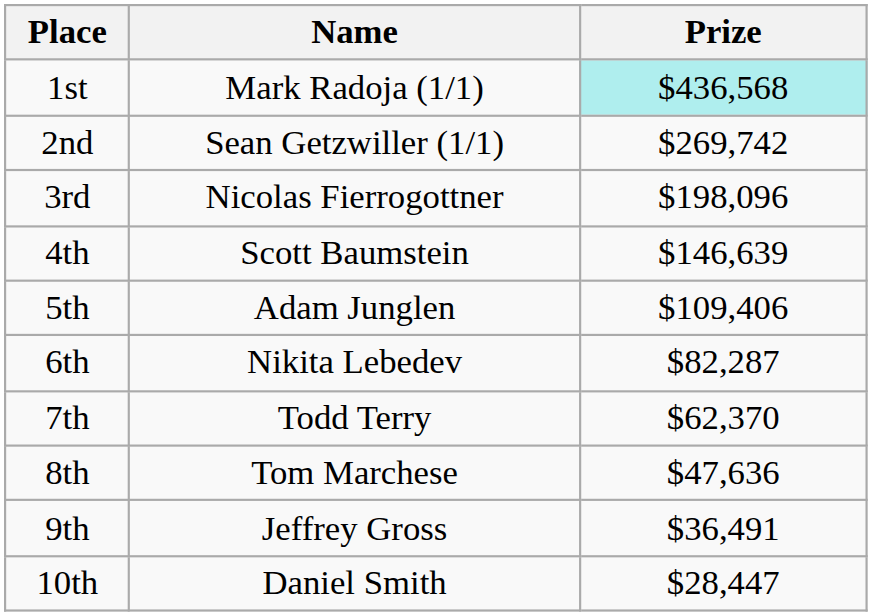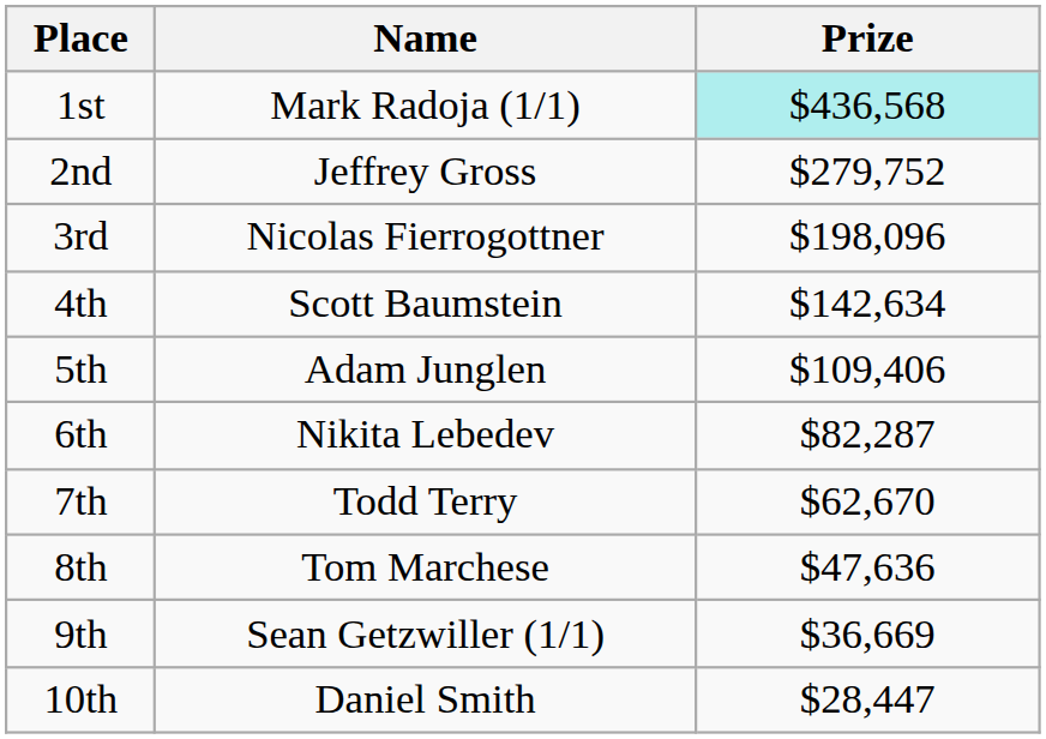2nd | Name: Sean Getzwiller (1/1) -> Jeffrey Gross
2nd | Prize: $269,742 -> $279,752
4th | Prize: $146,639 -> $142,634
7th | Prize: $62,370 -> $62,670
9th | Name: Jeffrey Gross -> Sean Getzwiller (1/1)
9th | Prize: $36,491 -> $36,669
